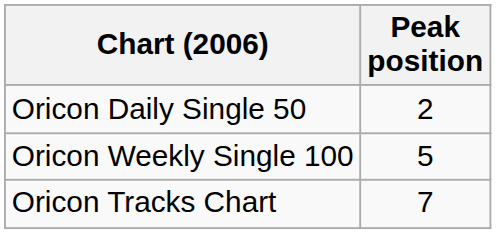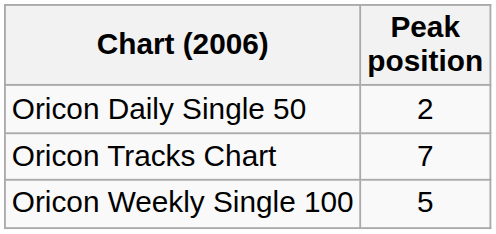rows swapped: Oricon Weekly Single 100 <-> Oricon Tracks Chart
